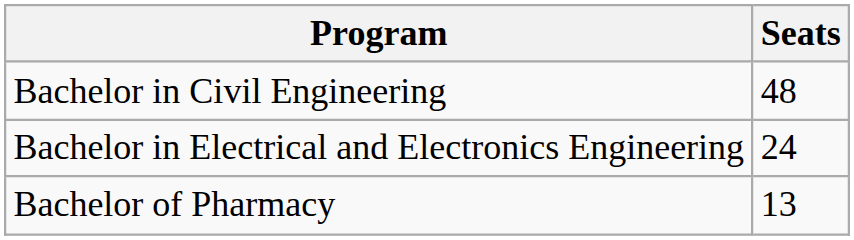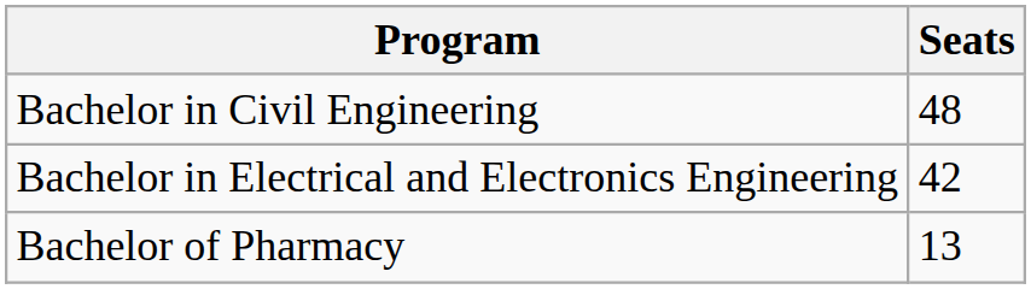Bachelor in Electrical and Electronics Engineering | Seats: 24 -> 42
